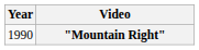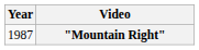"Mountain Right" | Year: 1990 -> 1987
